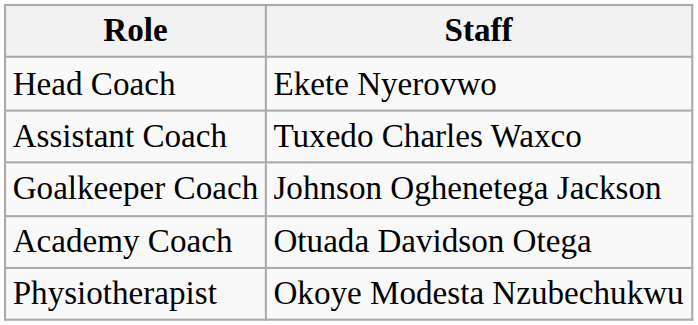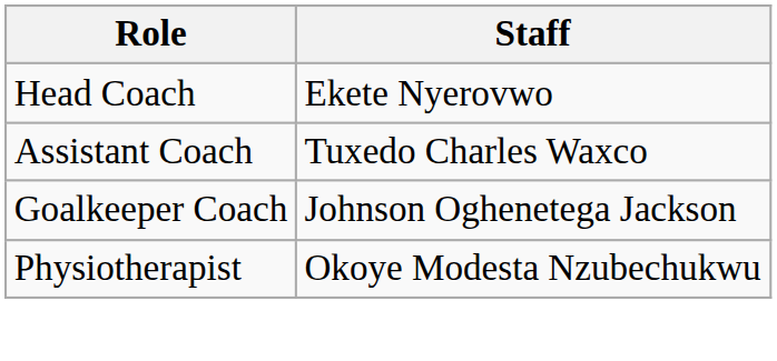- row: Academy Coach | Otuada Davidson Otega
